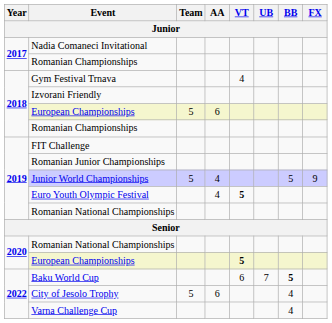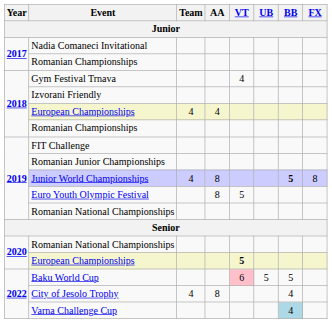2018 / European Championships | Team: 5 -> 4
2018 / European Championships | AA: 6 -> 4
Junior World Championships | Team: 5 -> 4
Junior World Championships | AA: 4 -> 8
Junior World Championships | BB: normal -> bold
Junior World Championships | FX: 9 -> 8
Euro Youth Olympic Festival | AA: 4 -> 8
Euro Youth Olympic Festival | VT: bold -> normal
Baku World Cup | VT: no background -> pink background
Baku World Cup | UB: 7 -> 5
Baku World Cup | BB: bold -> normal
City of Jesolo Trophy | Team: 5 -> 4
City of Jesolo Trophy | AA: 6 -> 8
Varna Challenge Cup | BB: no background -> lightblue background
